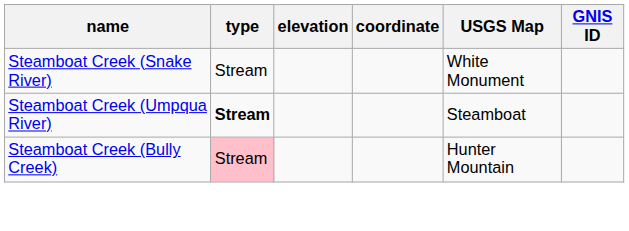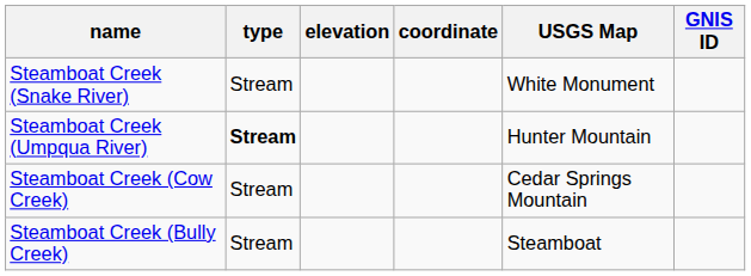Steamboat Creek (Umpqua River) | USGS Map: Steamboat -> Hunter Mountain
+ row: Steamboat Creek (Cow Creek) | Stream | Cedar Springs Mountain
Steamboat Creek (Bully Creek) | type: pink background -> no background
Steamboat Creek (Bully Creek) | USGS Map: Hunter Mountain -> Steamboat
